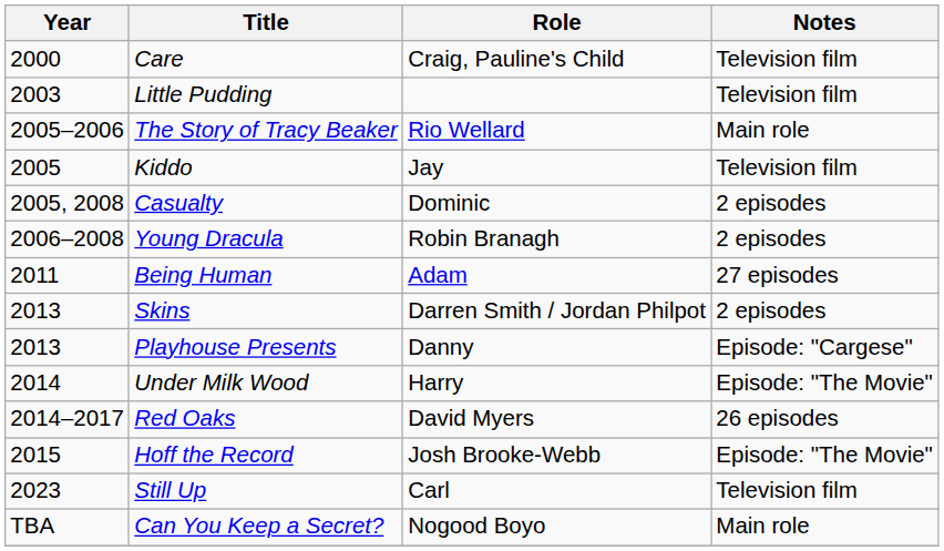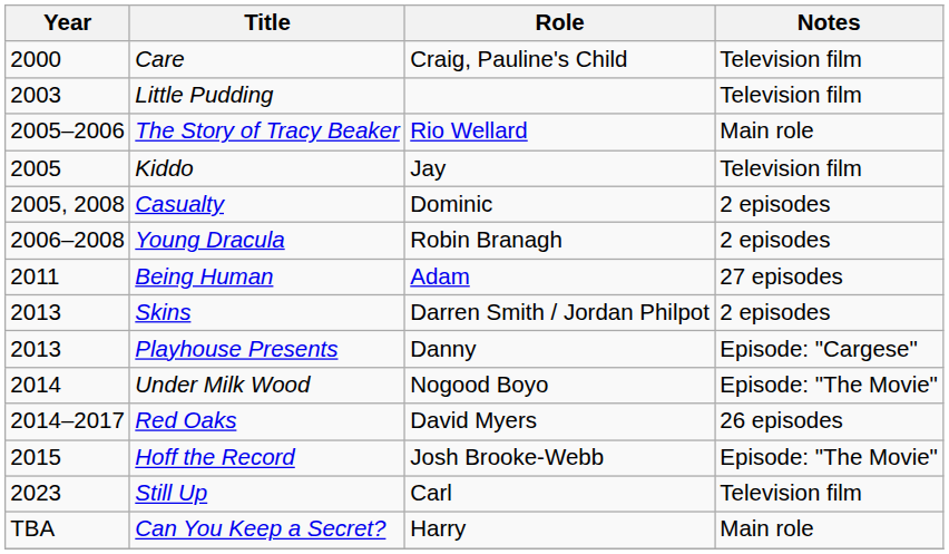Under Milk Wood | Role: Harry -> Nogood Boyo
Can You Keep a Secret? | Role: Nogood Boyo -> Harry
